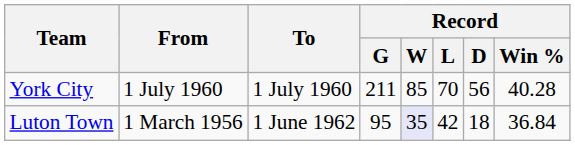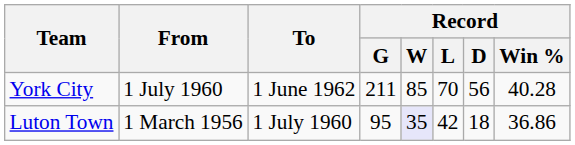York City | To: 1 July 1960 -> 1 June 1962
Luton Town | To: 1 June 1962 -> 1 July 1960
Luton Town | Record / Win %: 36.84 -> 36.86
